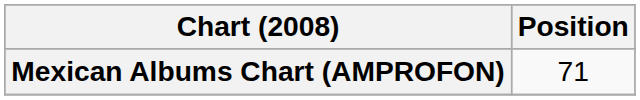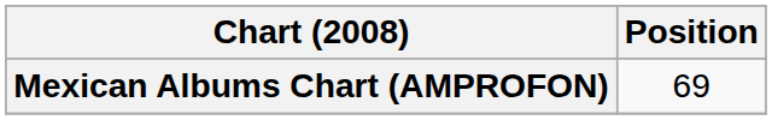Mexican Albums Chart (AMPROFON) | Position: 71 -> 69
